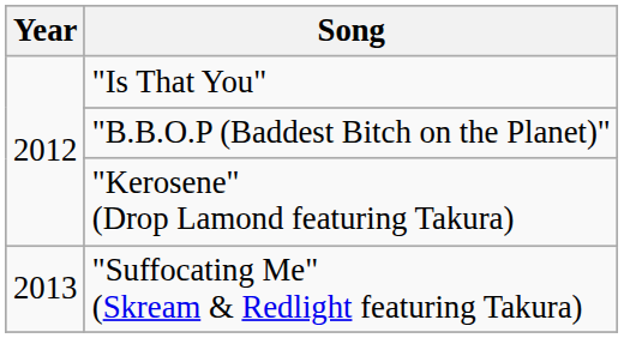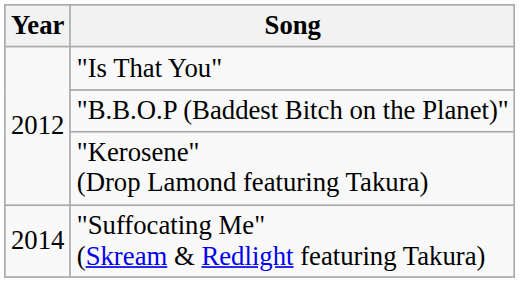"Suffocating Me" (Skream & Redlight featuring Takura) | Year: 2013 -> 2014
